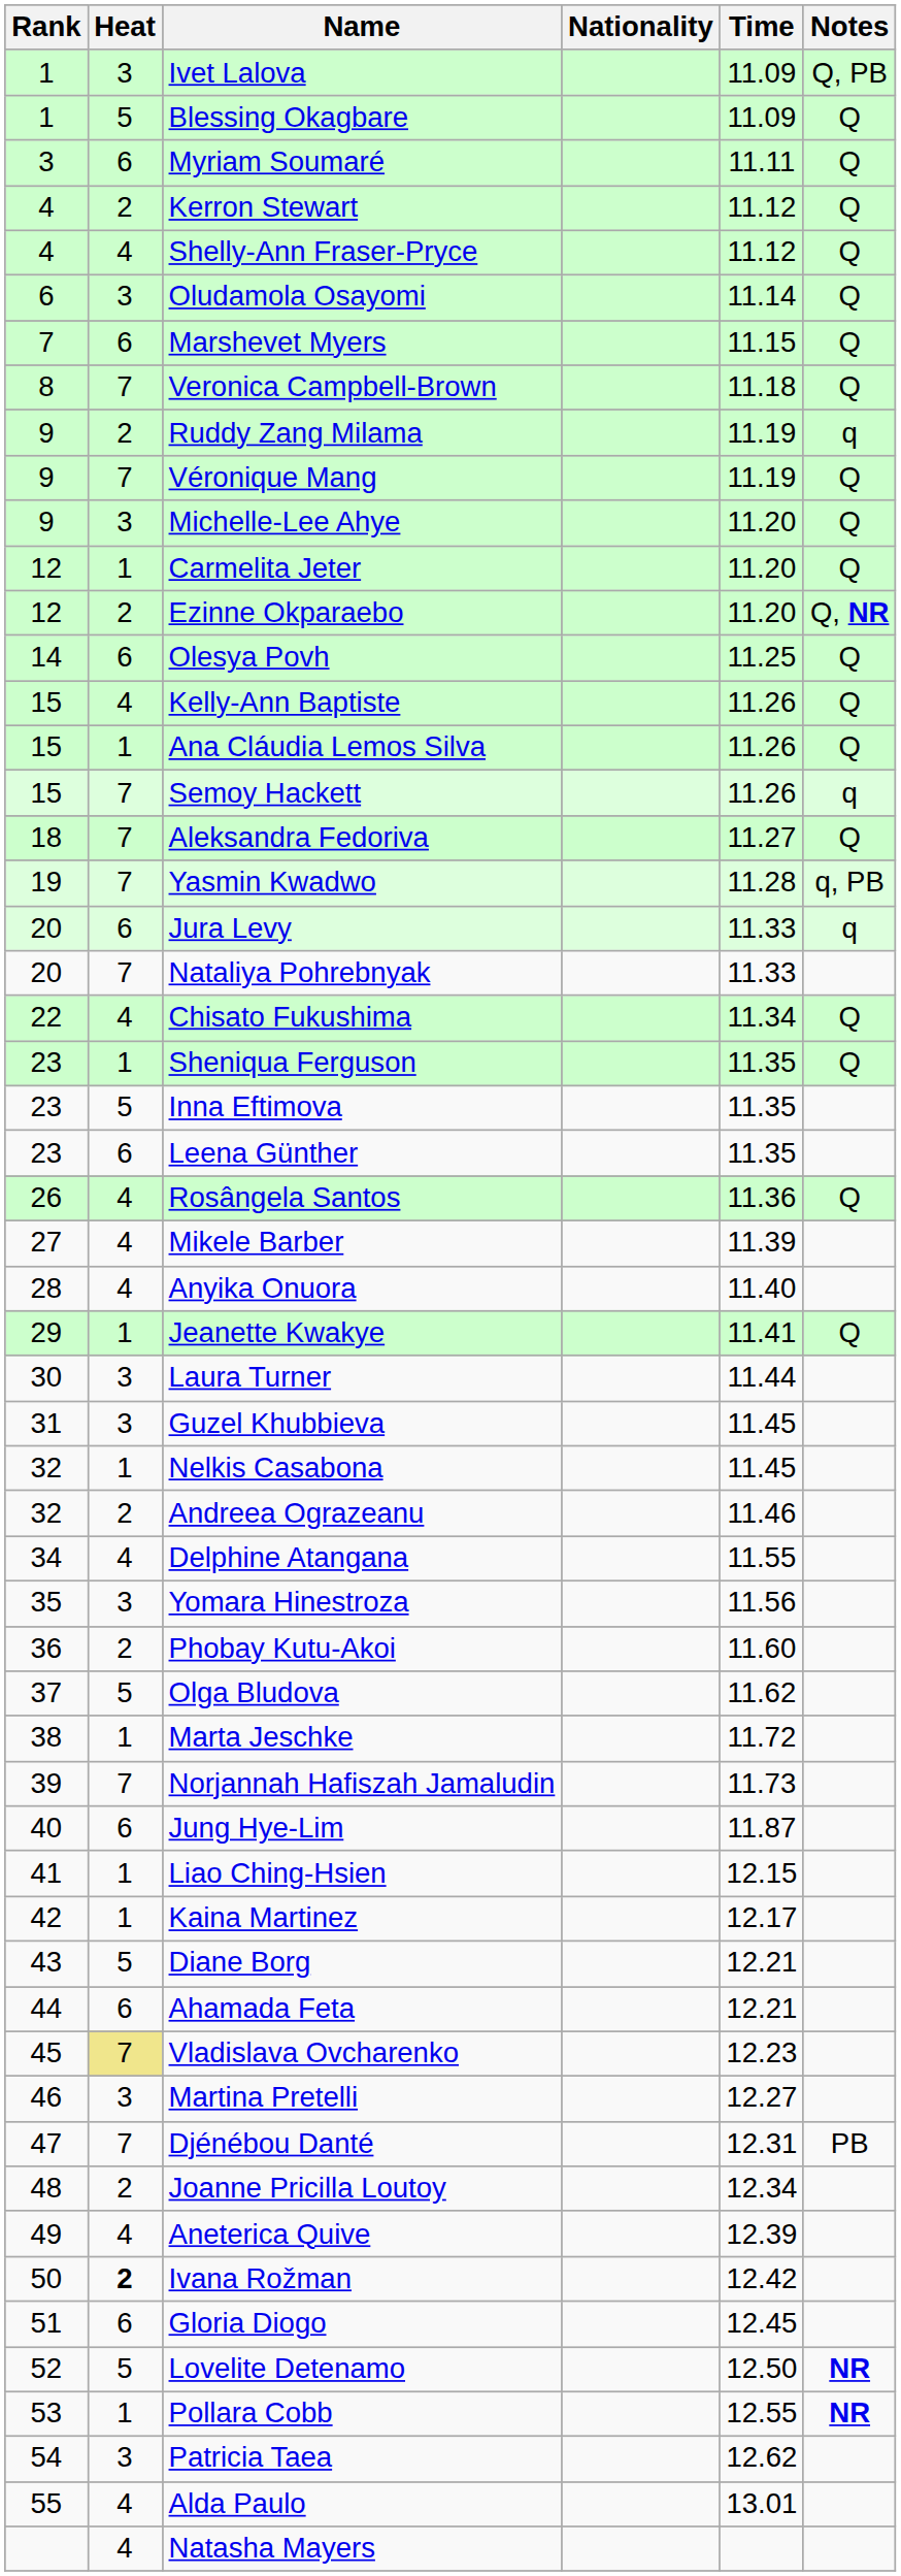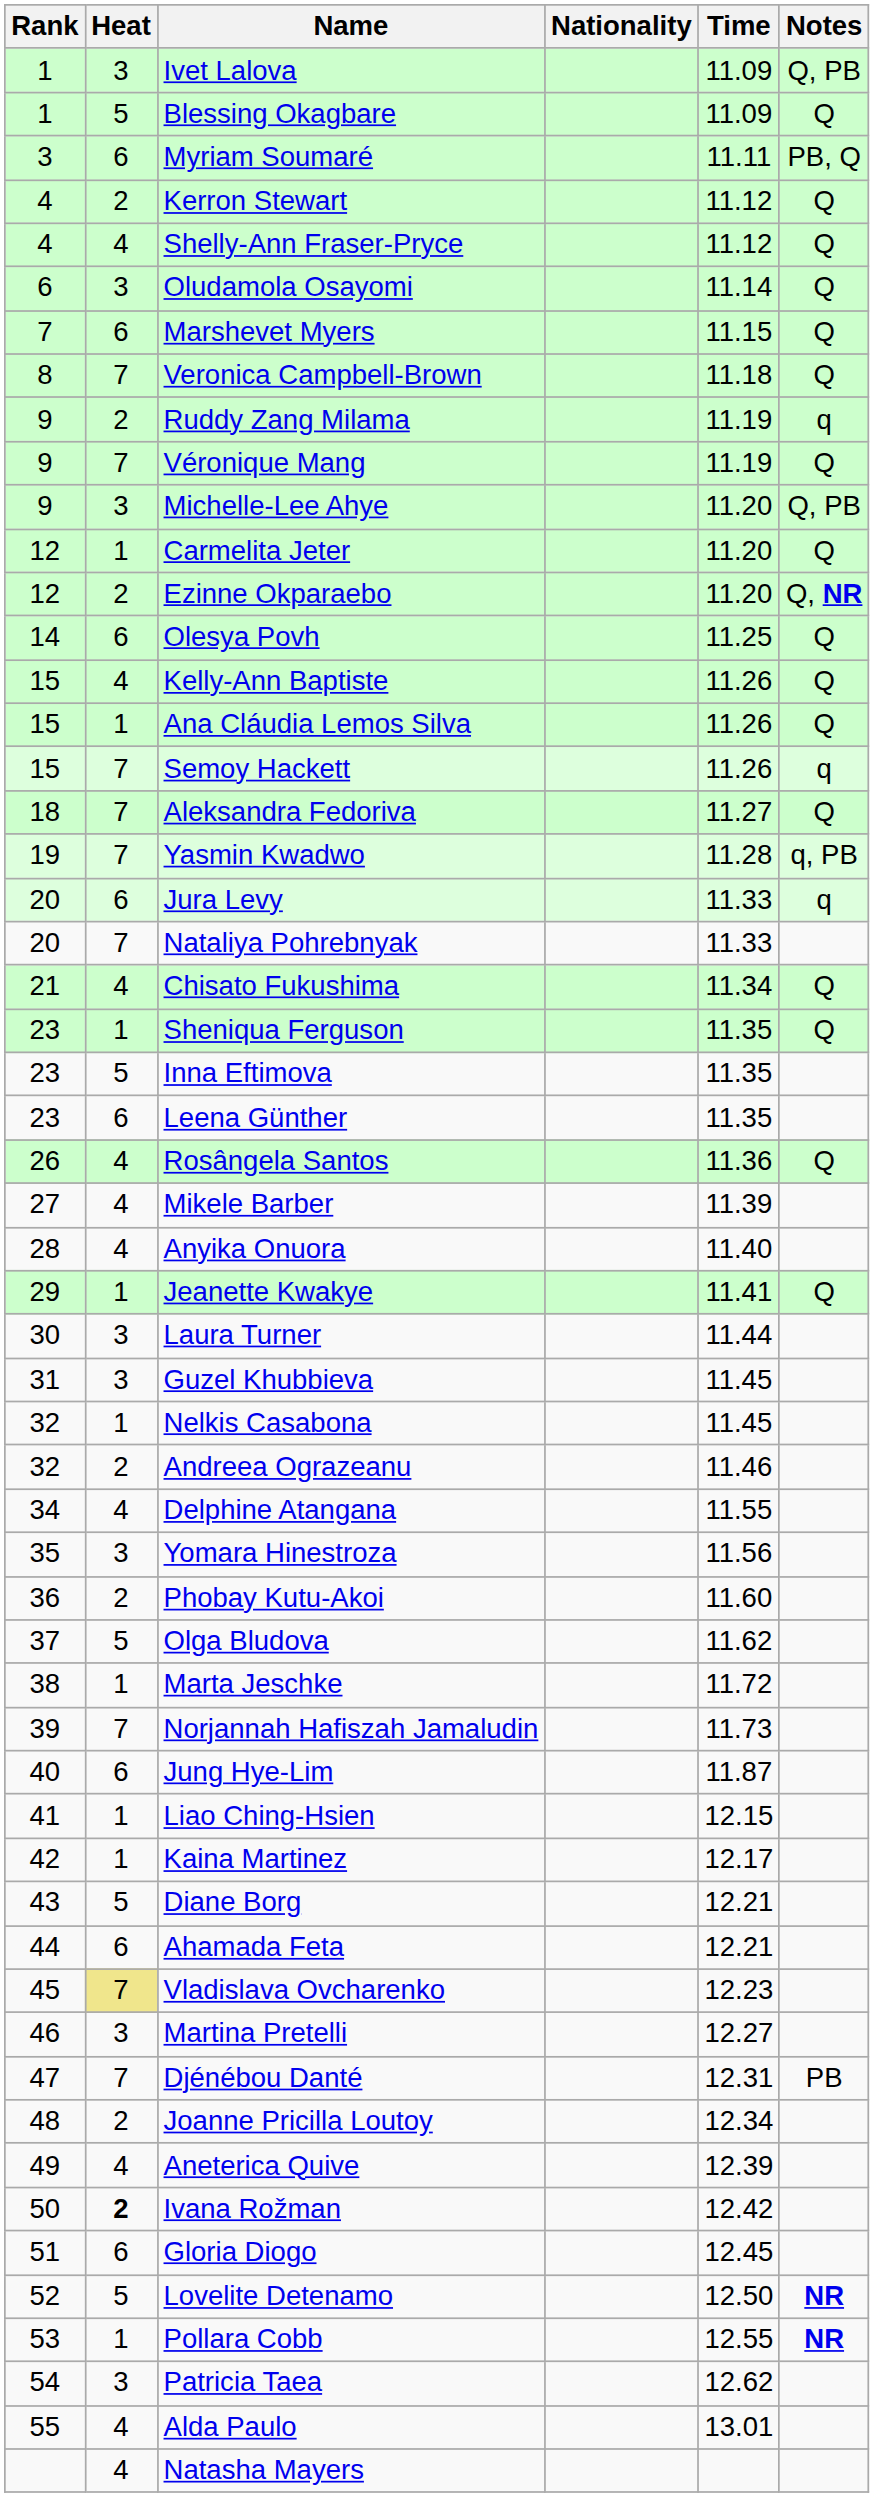Myriam Soumaré | Notes: Q -> PB, Q
Michelle-Lee Ahye | Notes: Q -> Q, PB
Chisato Fukushima | Rank: 22 -> 21
